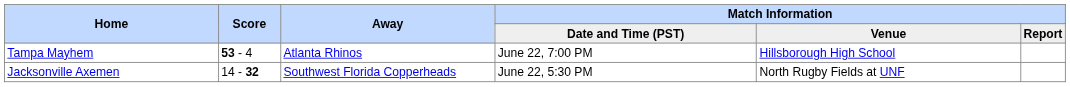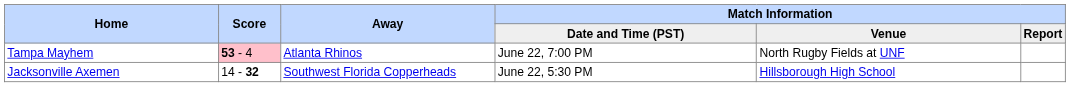Tampa Mayhem | Score: no background -> pink background
Tampa Mayhem | column 5: Hillsborough High School -> North Rugby Fields at UNF
Jacksonville Axemen | column 5: North Rugby Fields at UNF -> Hillsborough High School
